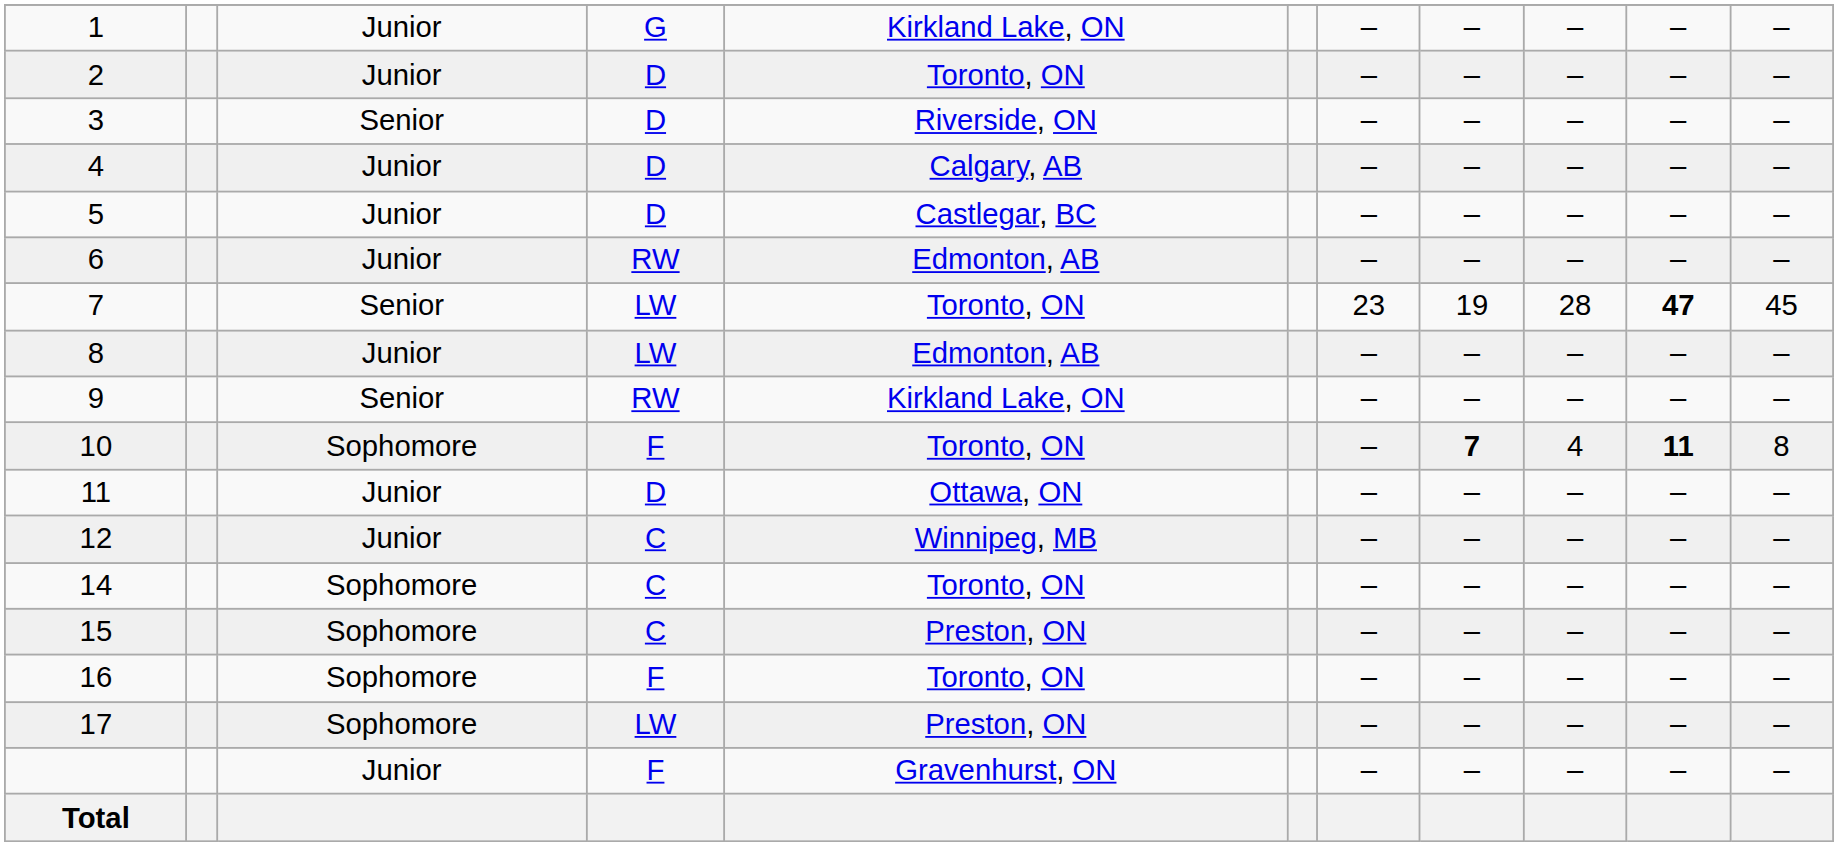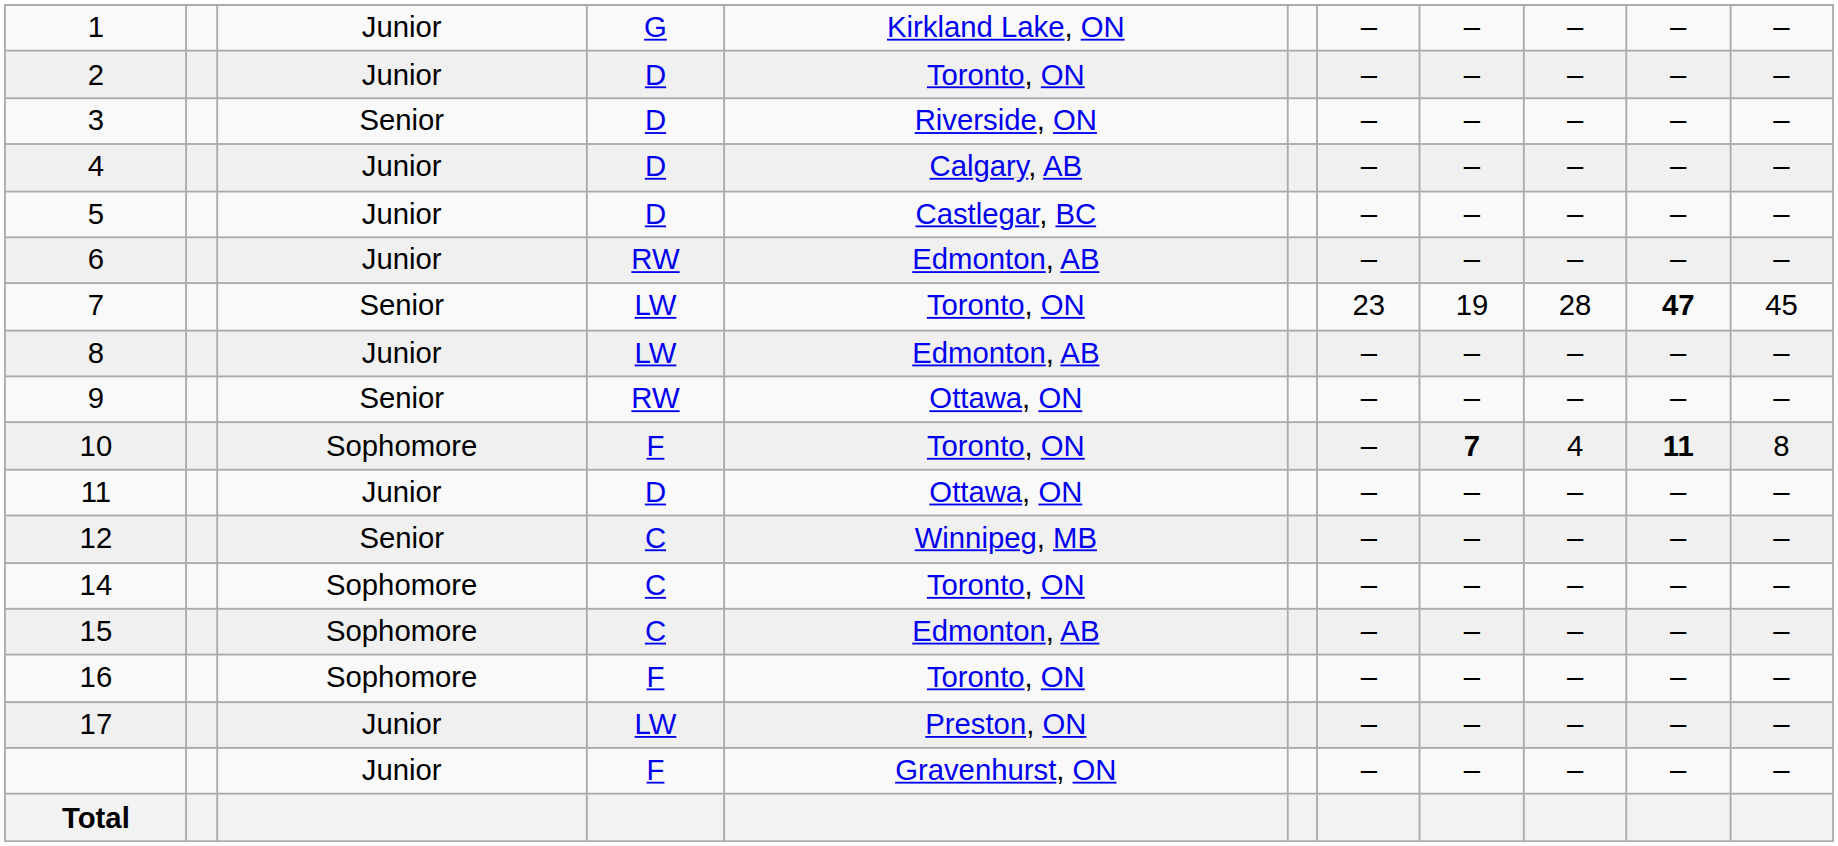9 | column 5: Kirkland Lake, ON -> Ottawa, ON
12 | column 3: Junior -> Senior
15 | column 5: Preston, ON -> Edmonton, AB
17 | column 3: Sophomore -> Junior
